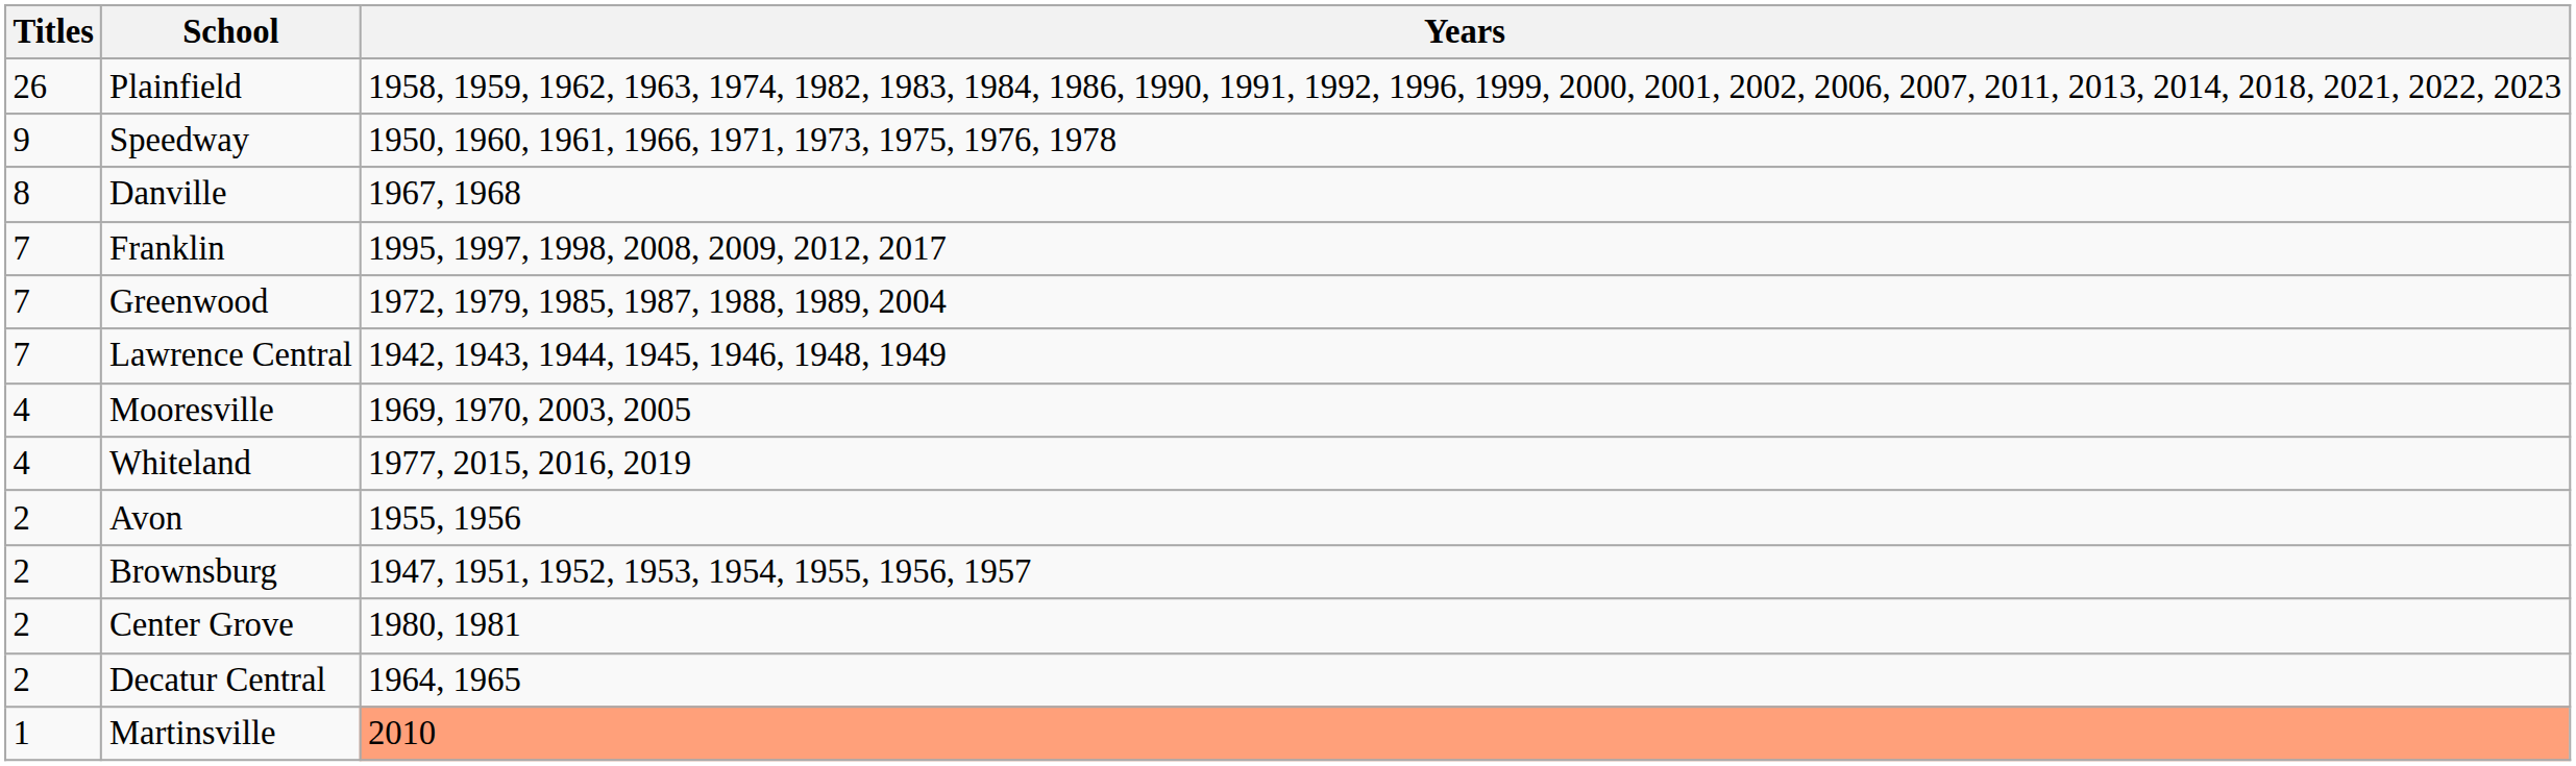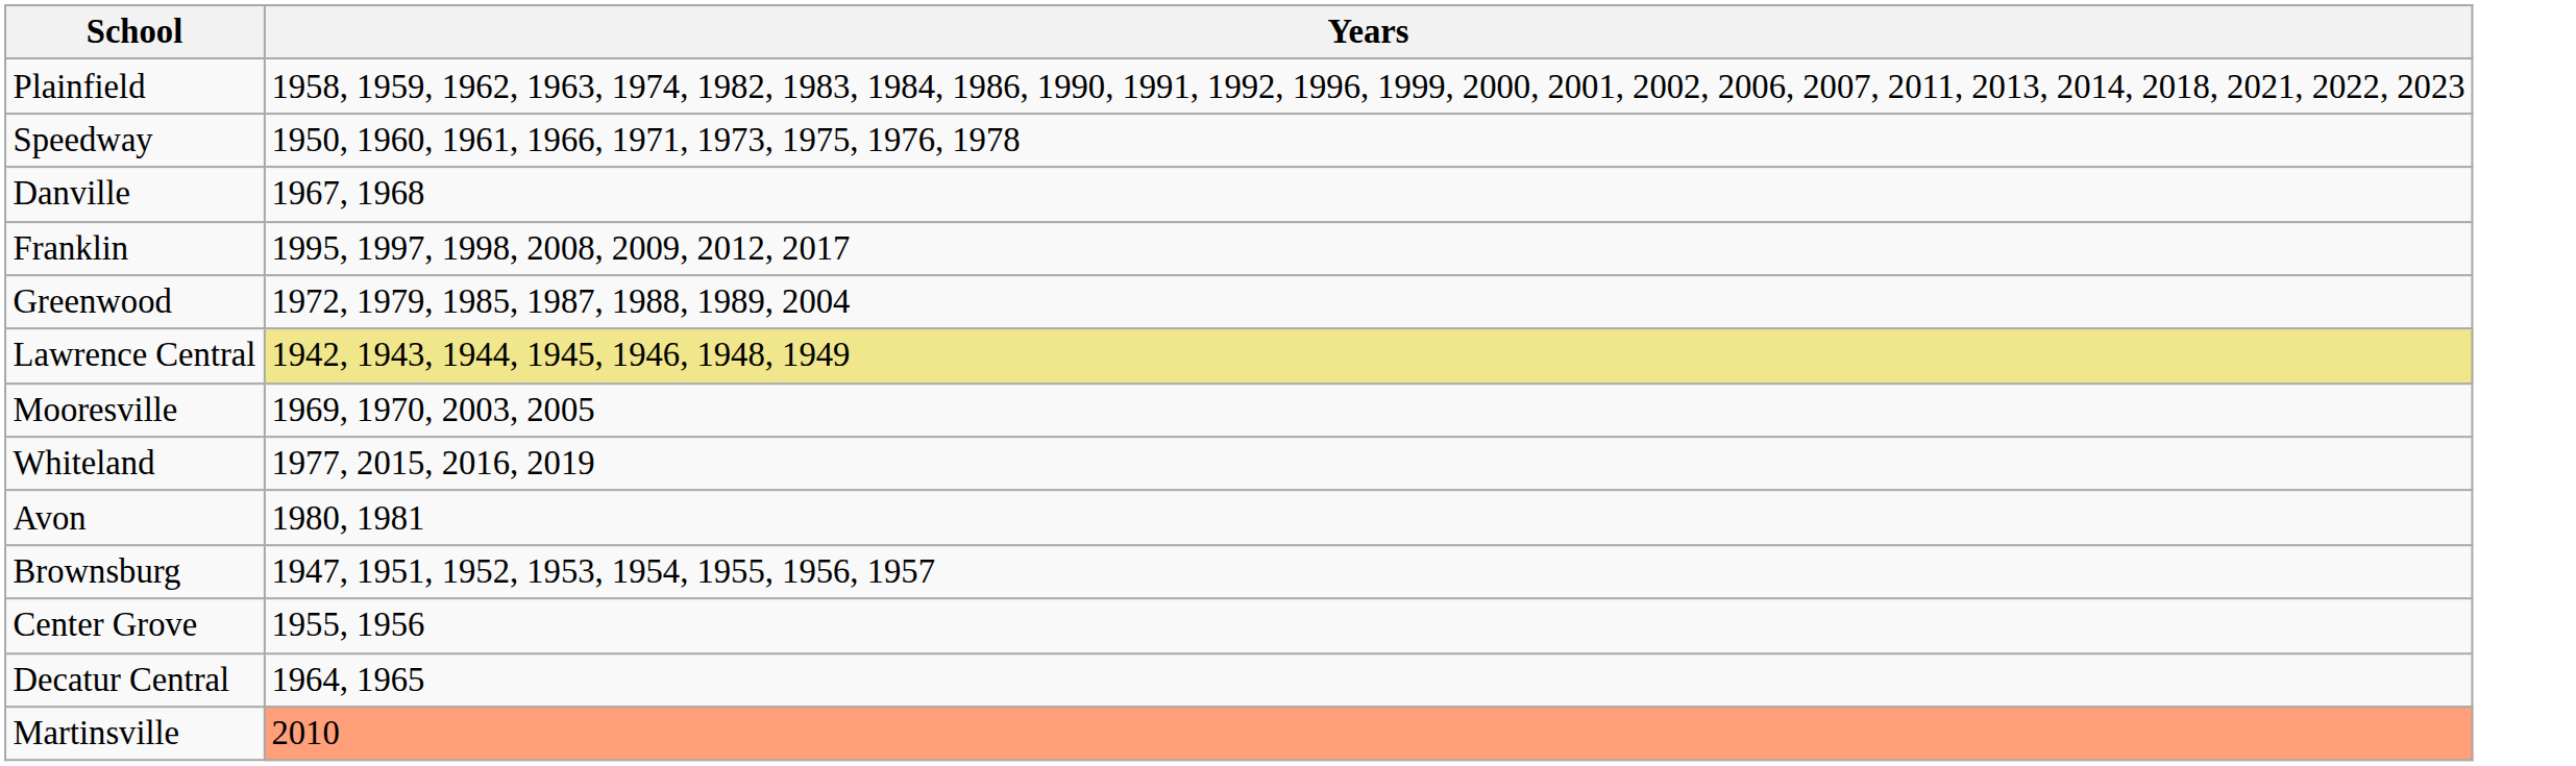- column: Titles | 26 | 9 | 8 | 7 | 7 | 7 | 4 | 4 | 2 | 2 | 2 | 2 | 1
Lawrence Central | Years: no background -> khaki background
Avon | Years: 1955, 1956 -> 1980, 1981
Center Grove | Years: 1980, 1981 -> 1955, 1956
